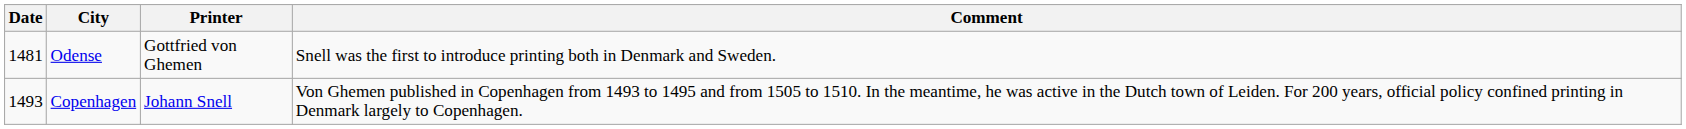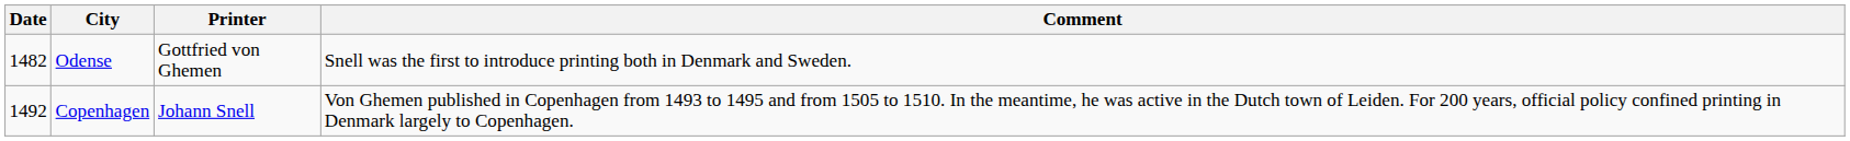Odense | Date: 1481 -> 1482
Copenhagen | Date: 1493 -> 1492
